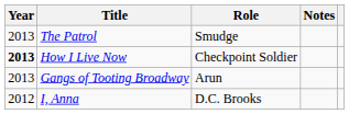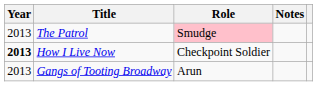The Patrol | Role: no background -> pink background
- row: 2012 | I, Anna | D.C. Brooks
